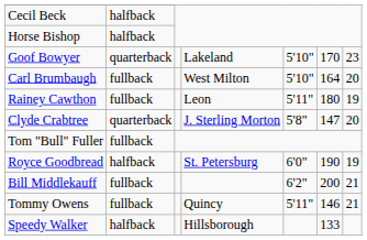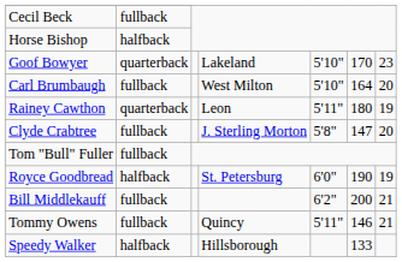Cecil Beck | column 2: halfback -> fullback
Rainey Cawthon | column 2: fullback -> quarterback
Clyde Crabtree | column 2: quarterback -> fullback
